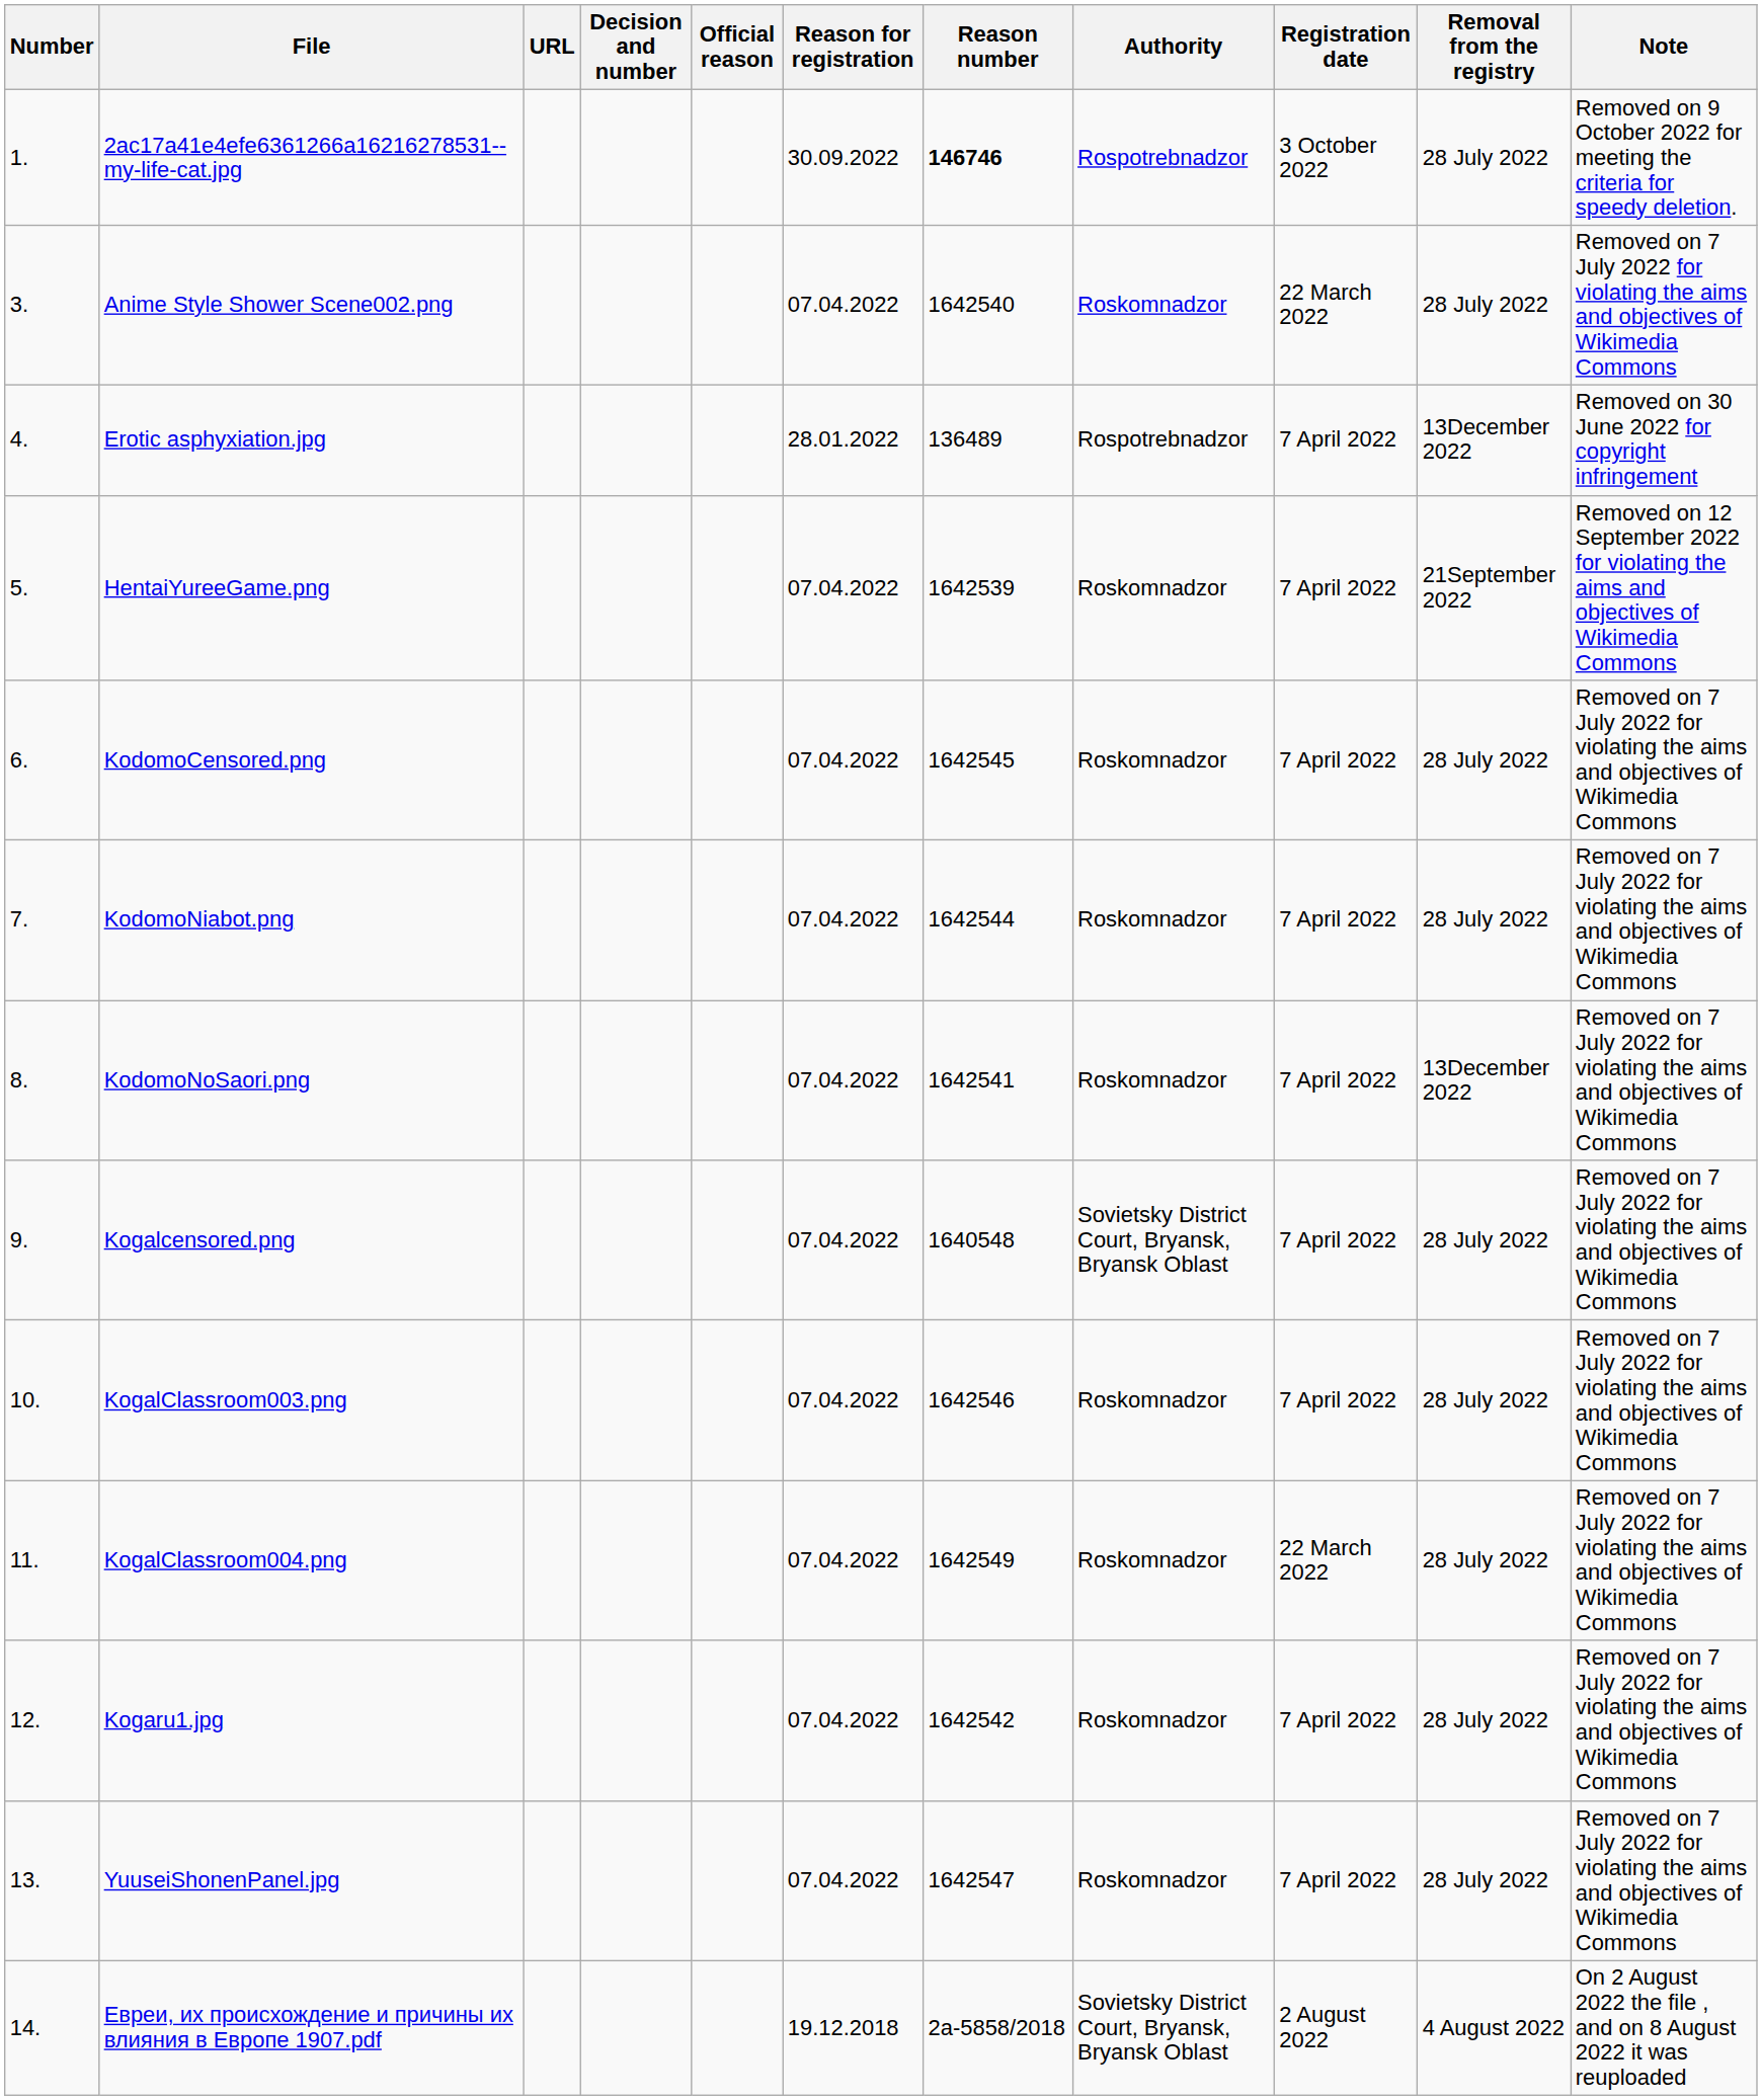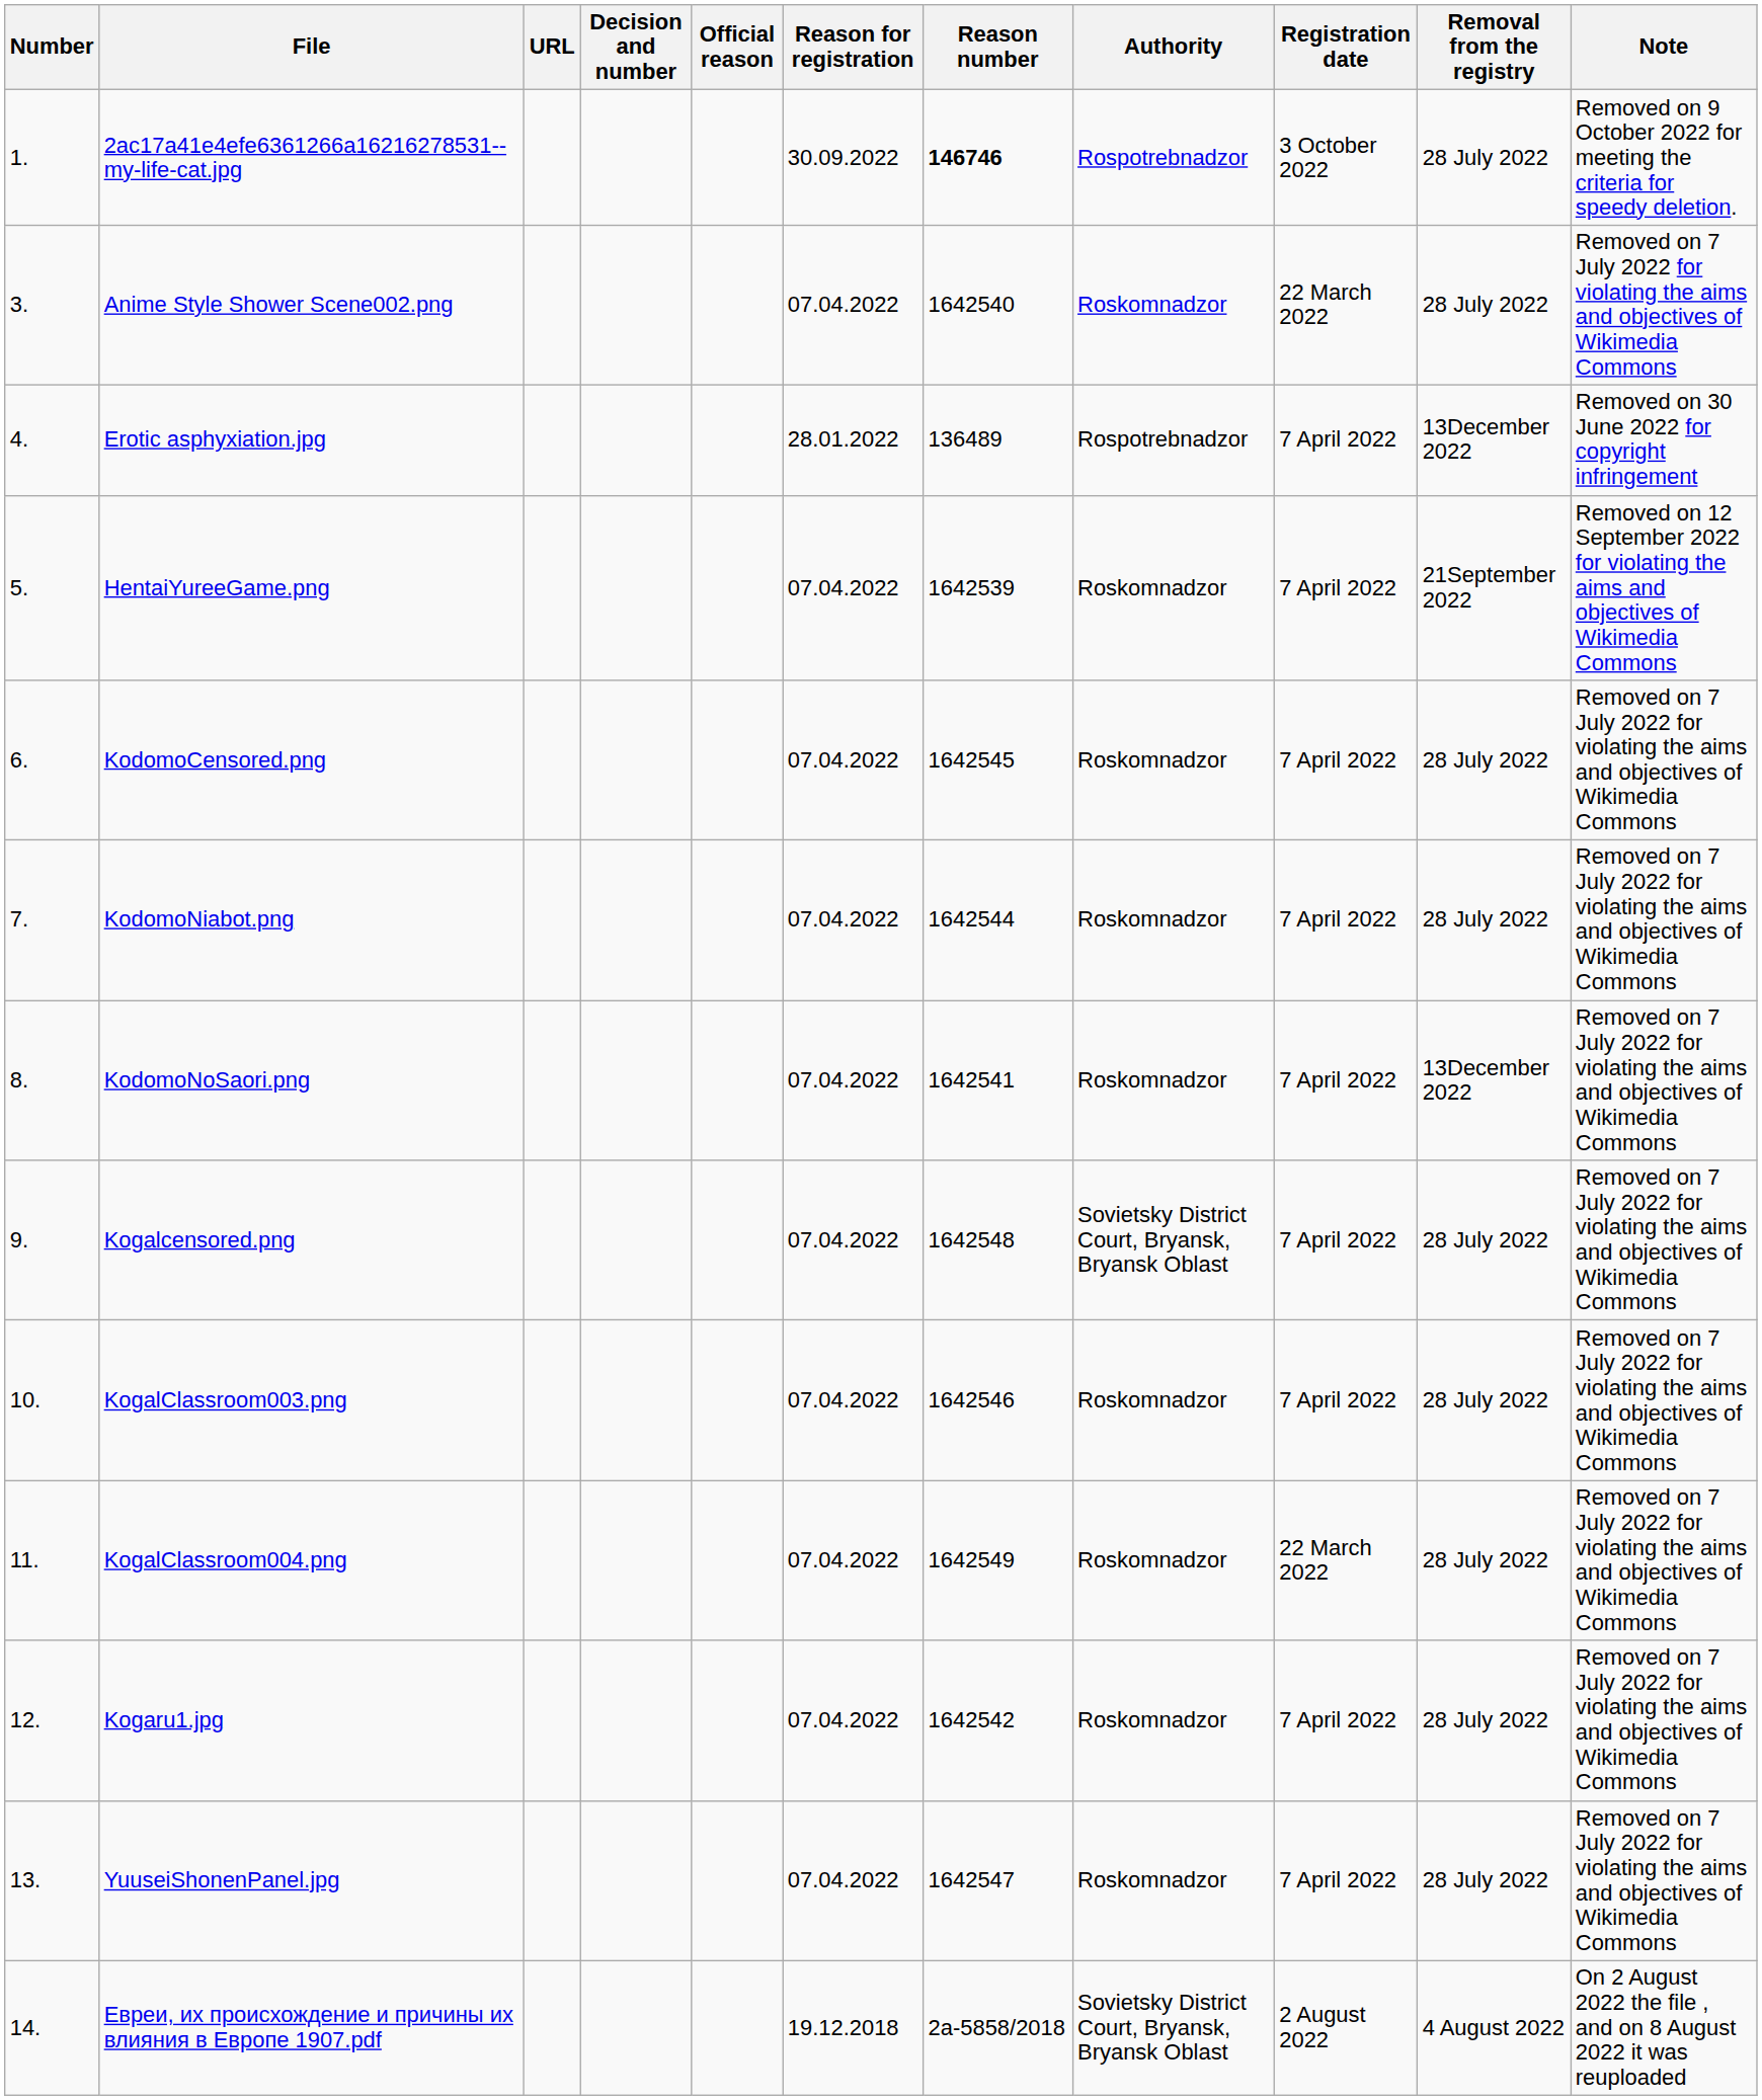Kogalcensored.png | Reason number: 1640548 -> 1642548
